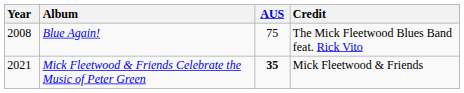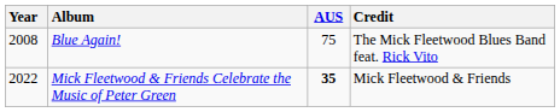Mick Fleetwood & Friends Celebrate the Music of Peter Green | Year: 2021 -> 2022
